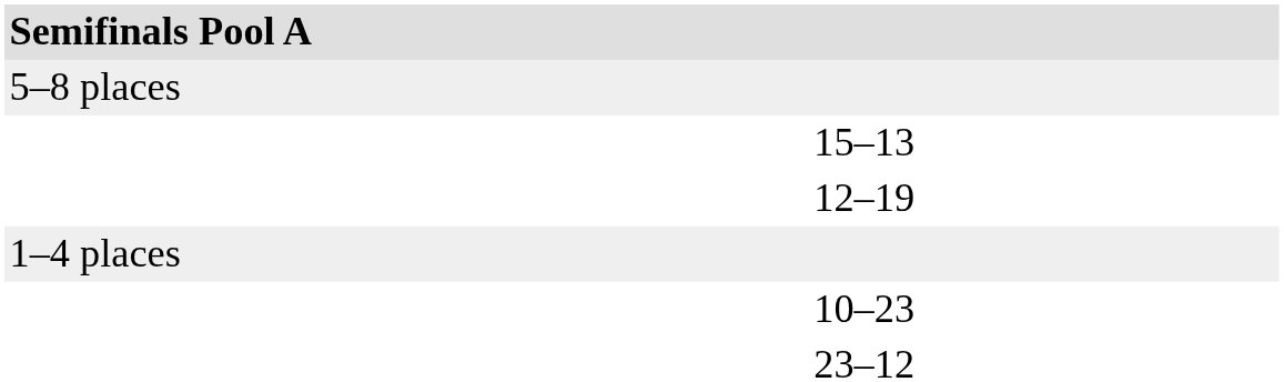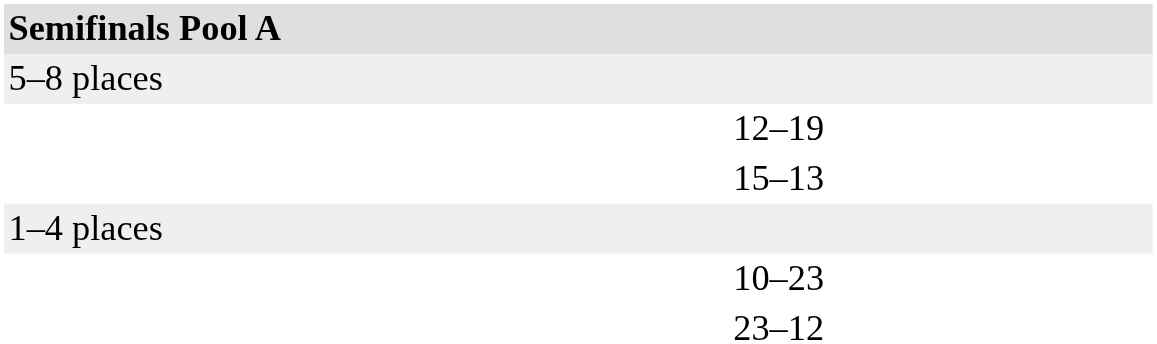rows swapped: 15–13 <-> 12–19
